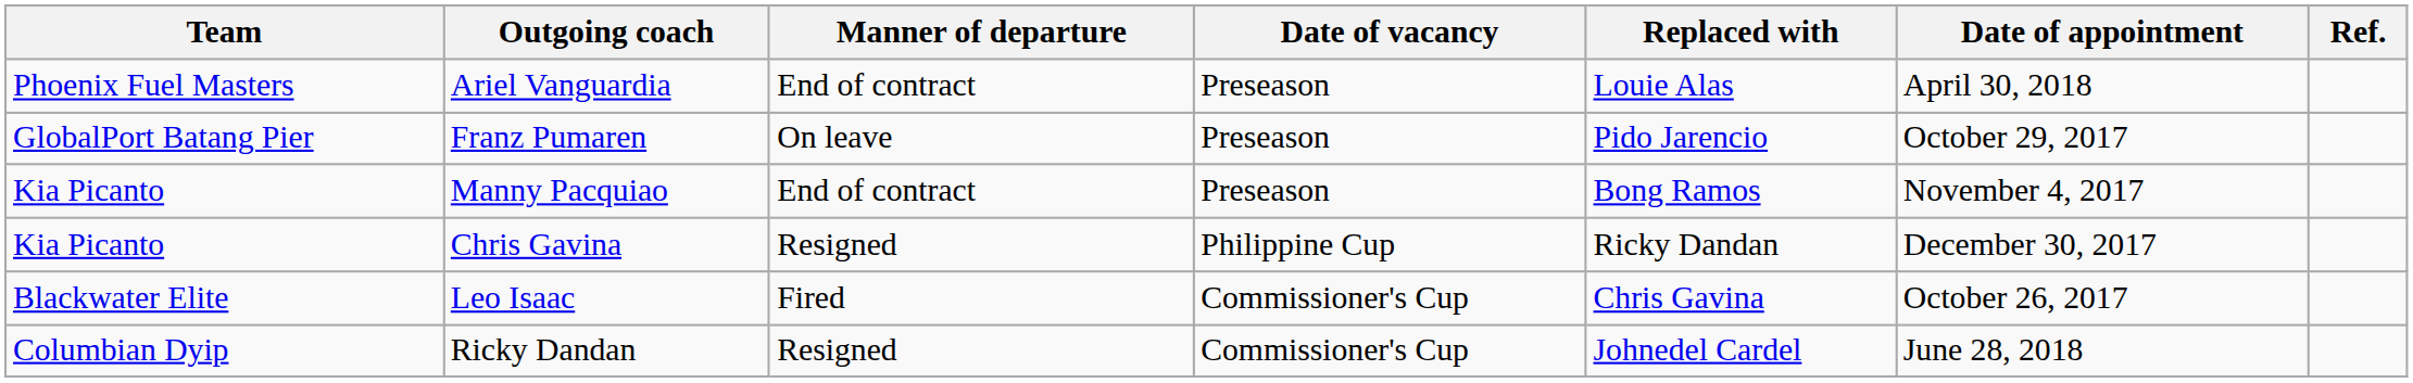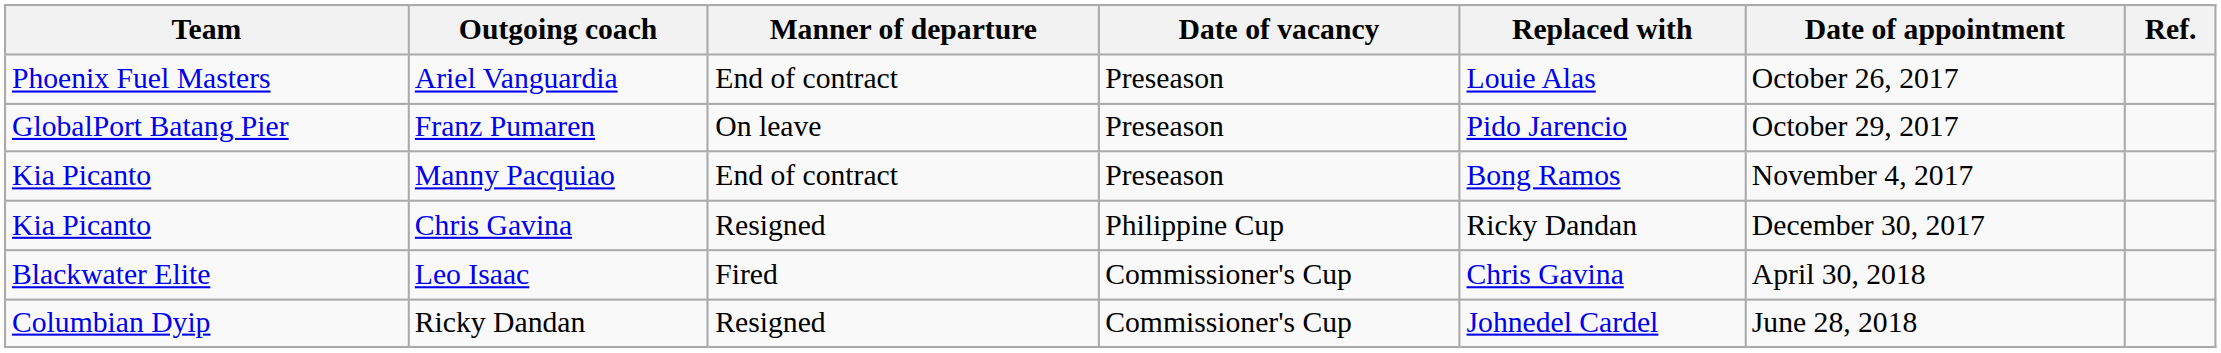Ariel Vanguardia | Date of appointment: April 30, 2018 -> October 26, 2017
Leo Isaac | Date of appointment: October 26, 2017 -> April 30, 2018
